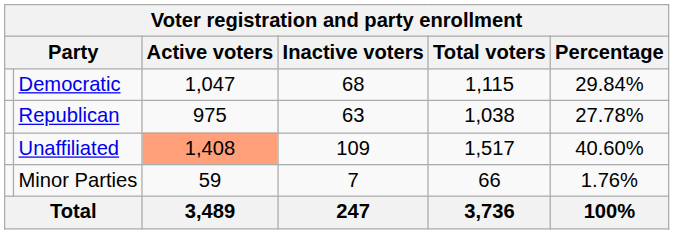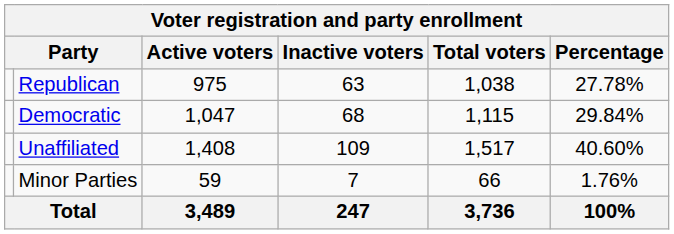rows swapped: Democratic <-> Republican
Unaffiliated | Active voters: lightsalmon background -> no background
